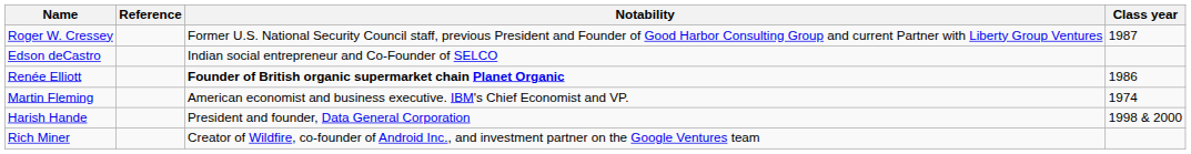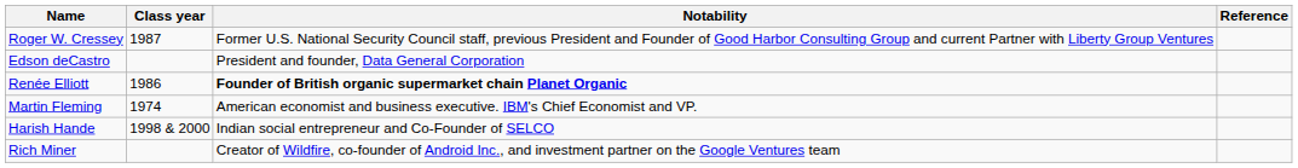columns swapped: Class year <-> Reference
Edson deCastro | Notability: Indian social entrepreneur and Co-Founder of SELCO -> President and founder, Data General Corporation
Harish Hande | Notability: President and founder, Data General Corporation -> Indian social entrepreneur and Co-Founder of SELCO
